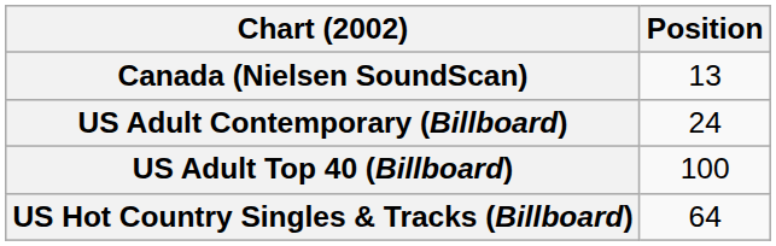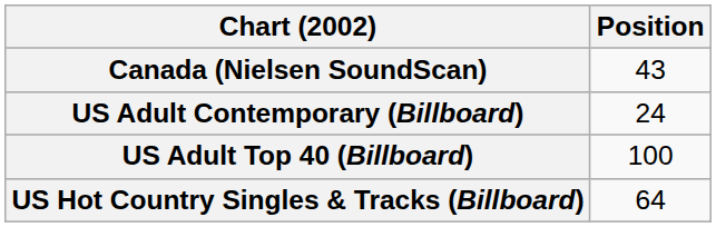Canada (Nielsen SoundScan) | Position: 13 -> 43
